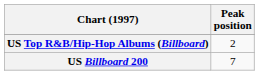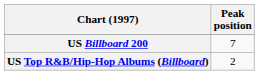rows swapped: US Billboard 200 <-> US Top R&B/Hip-Hop Albums (Billboard)
